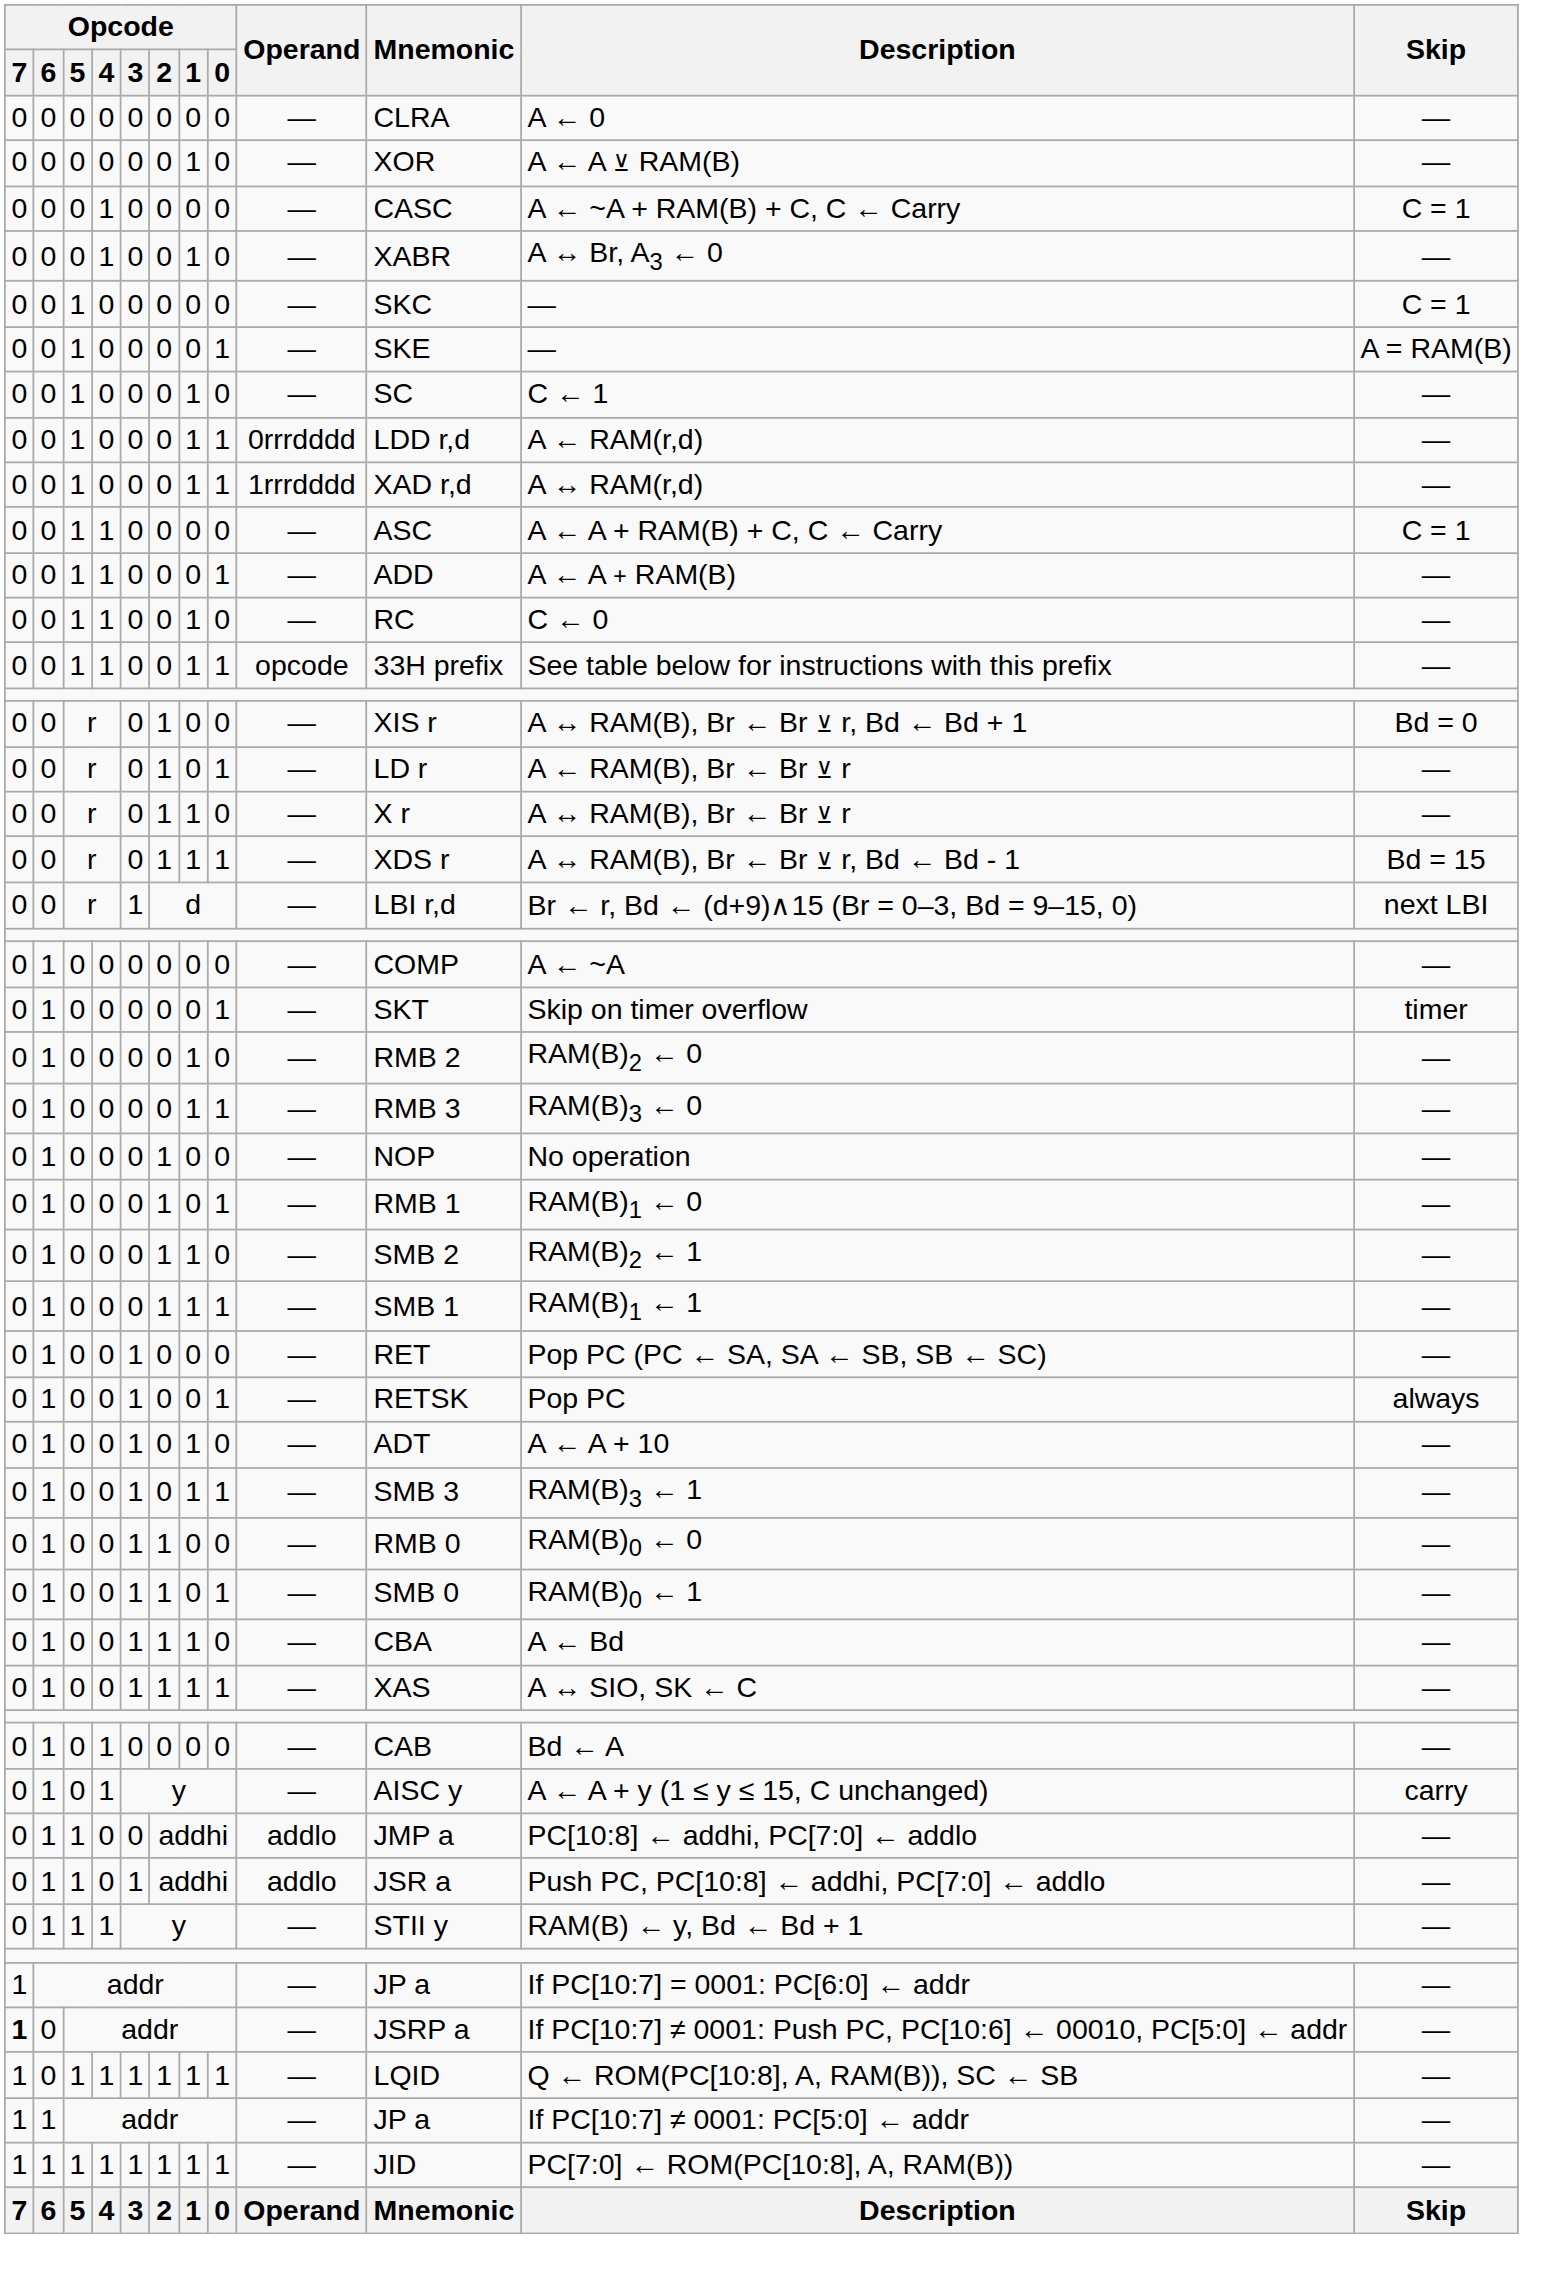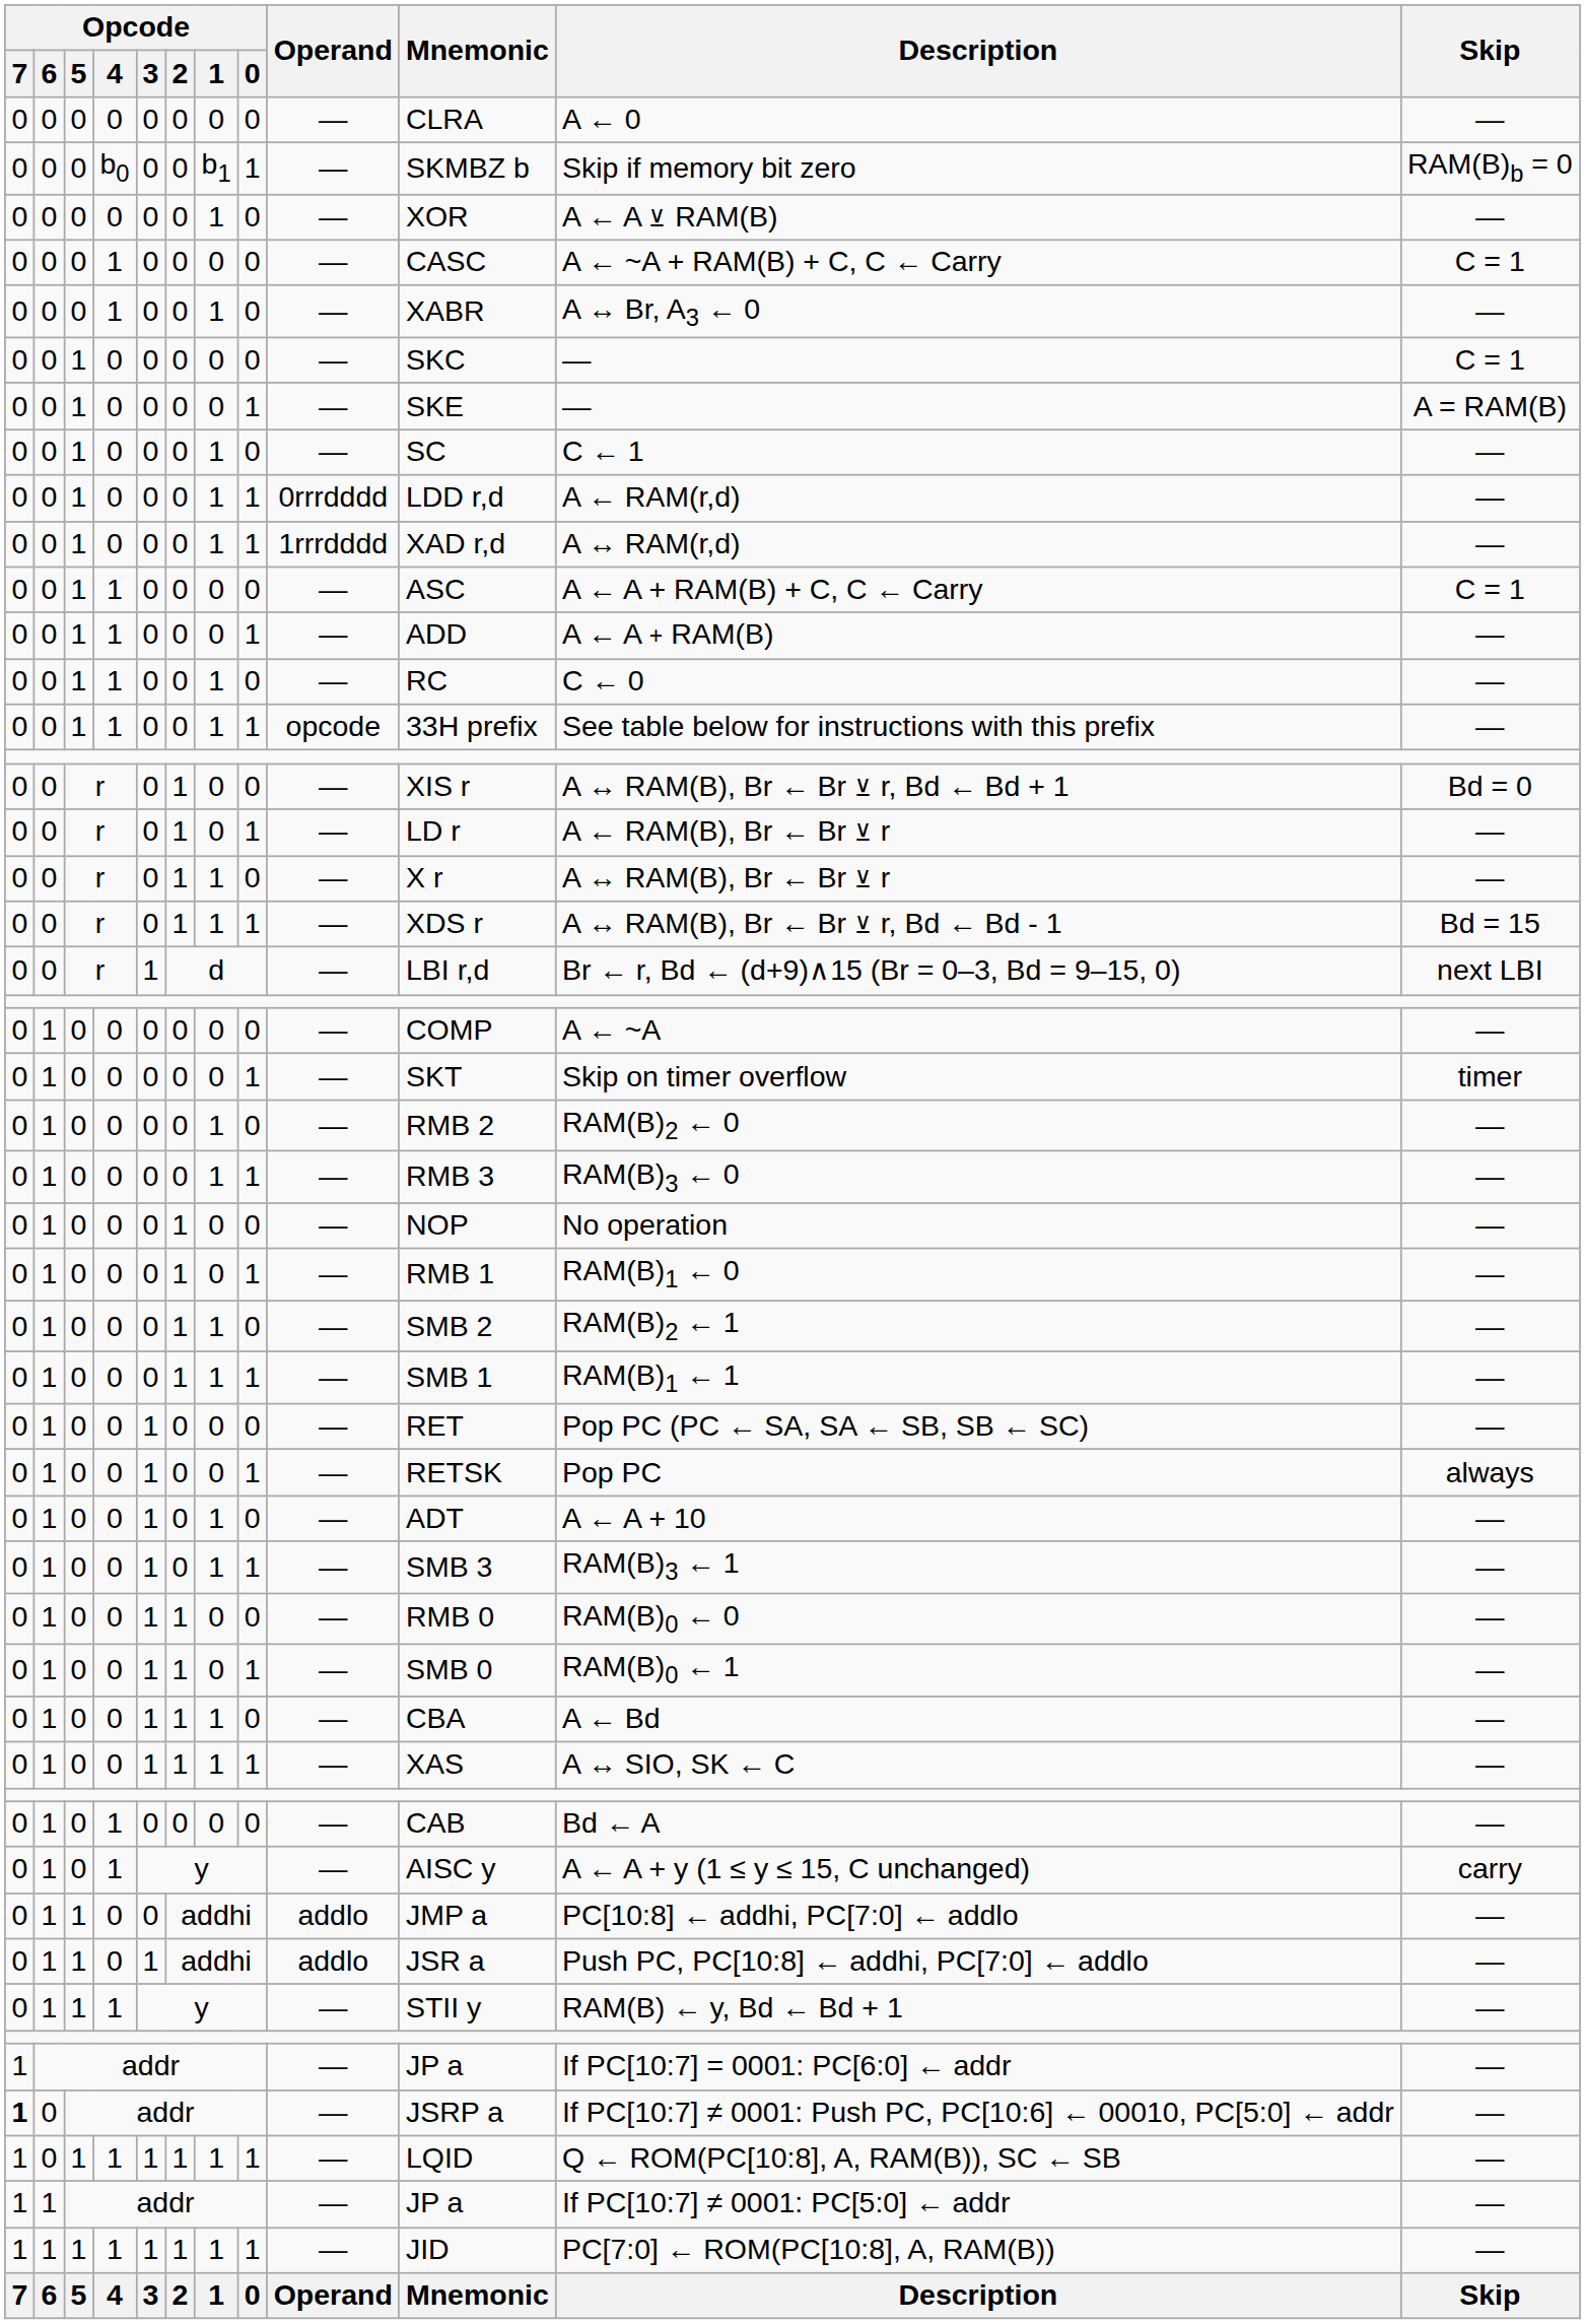+ row: 0 | 0 | 0 | b0 | 0 | 0 | b1 | 1 | — | SKMBZ b | Skip if memory bit zero | RAM(B)b = 0
